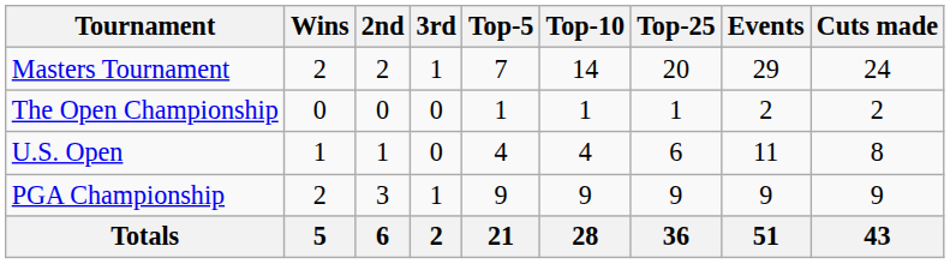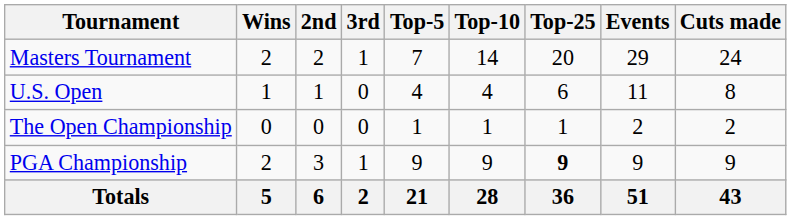rows swapped: U.S. Open <-> The Open Championship
PGA Championship | Top-25: normal -> bold
